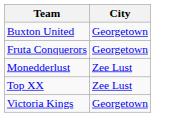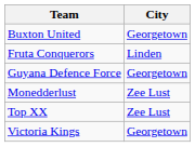Fruta Conquerors | City: Georgetown -> Linden
+ row: Guyana Defence Force | Georgetown
